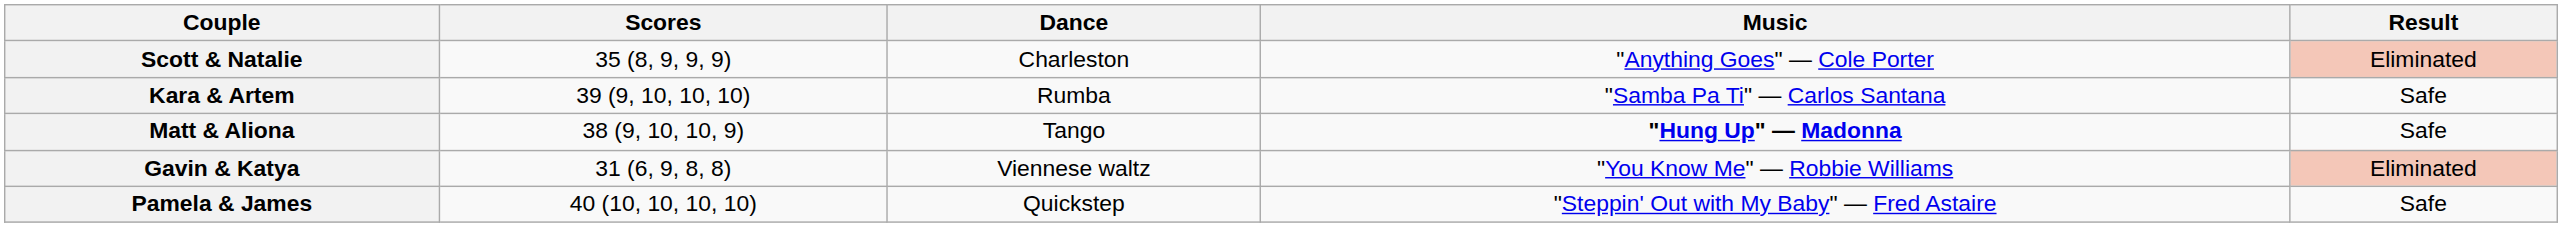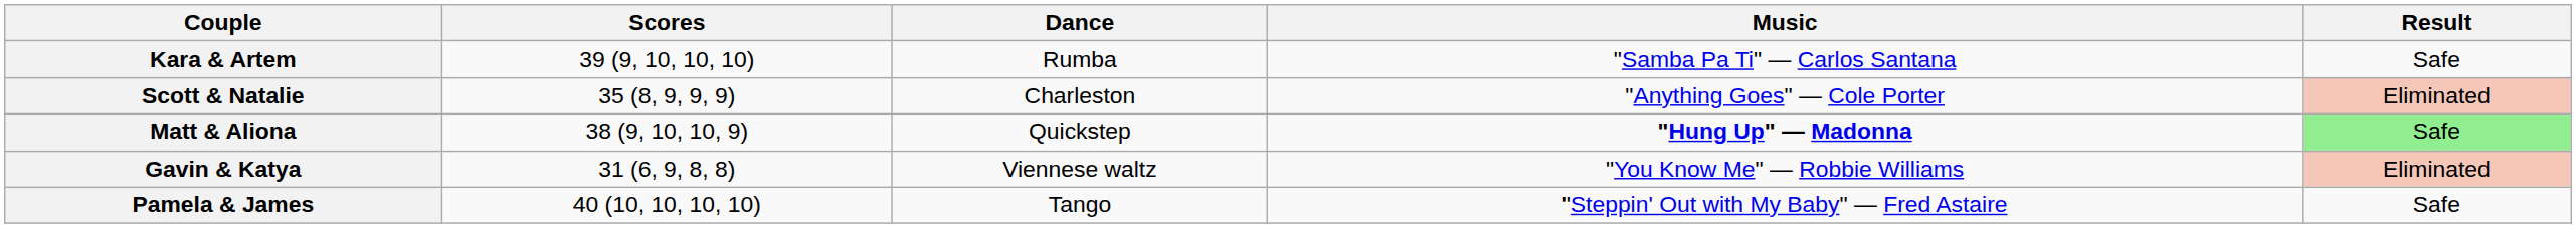rows swapped: Scott & Natalie <-> Kara & Artem
Matt & Aliona | Dance: Tango -> Quickstep
Matt & Aliona | Result: no background -> lightgreen background
Pamela & James | Dance: Quickstep -> Tango
